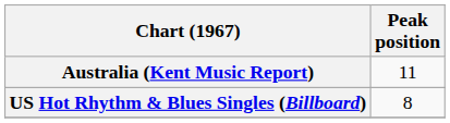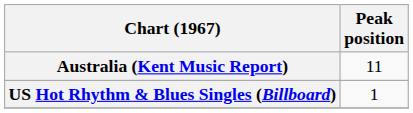US Hot Rhythm & Blues Singles (Billboard) | Peak position: 8 -> 1
